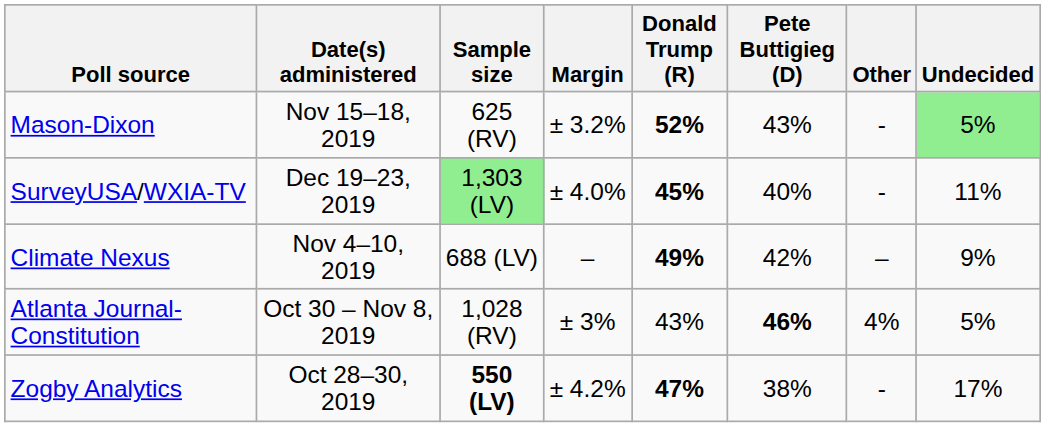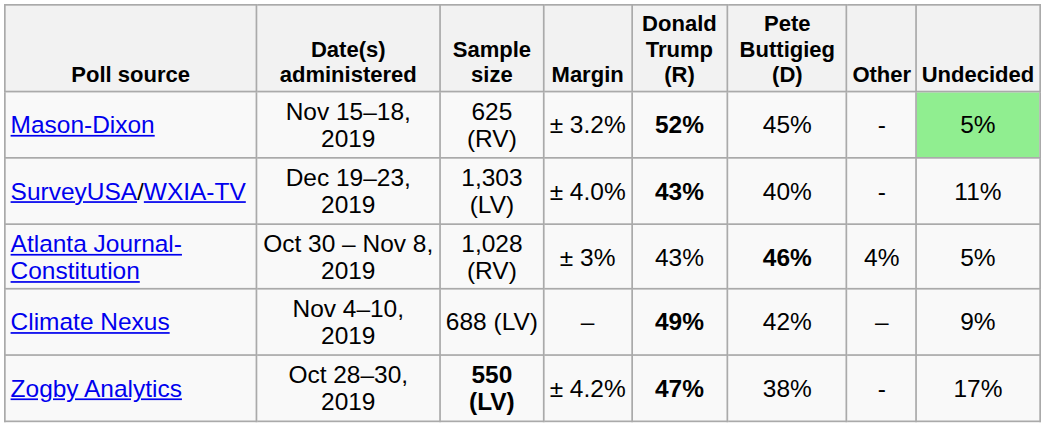Mason-Dixon | Pete Buttigieg (D): 43% -> 45%
SurveyUSA/WXIA-TV | Sample size: lightgreen background -> no background
SurveyUSA/WXIA-TV | Donald Trump (R): 45% -> 43%
rows swapped: Climate Nexus <-> Atlanta Journal-Constitution
